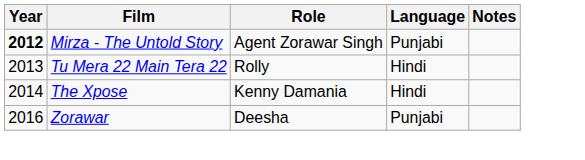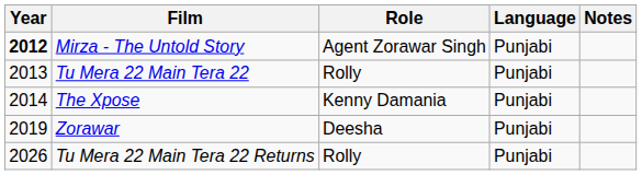Tu Mera 22 Main Tera 22 | Language: Hindi -> Punjabi
The Xpose | Language: Hindi -> Punjabi
Zorawar | Year: 2016 -> 2019
+ row: 2026 | Tu Mera 22 Main Tera 22 Returns | Rolly | Punjabi
